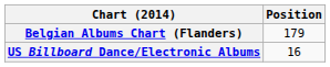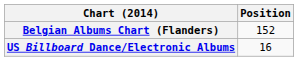Belgian Albums Chart (Flanders) | Position: 179 -> 152
